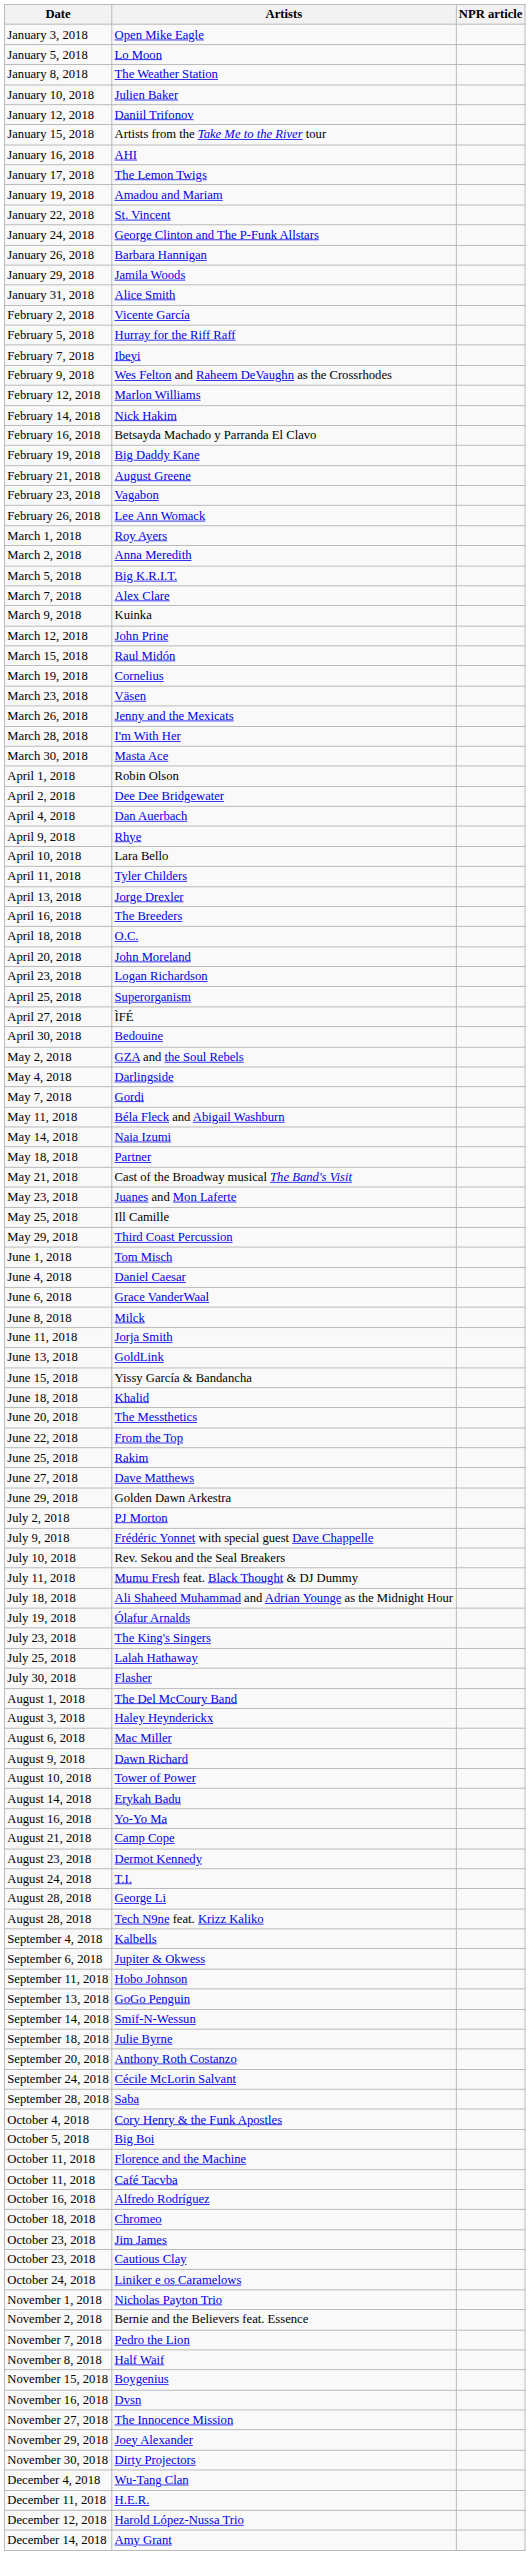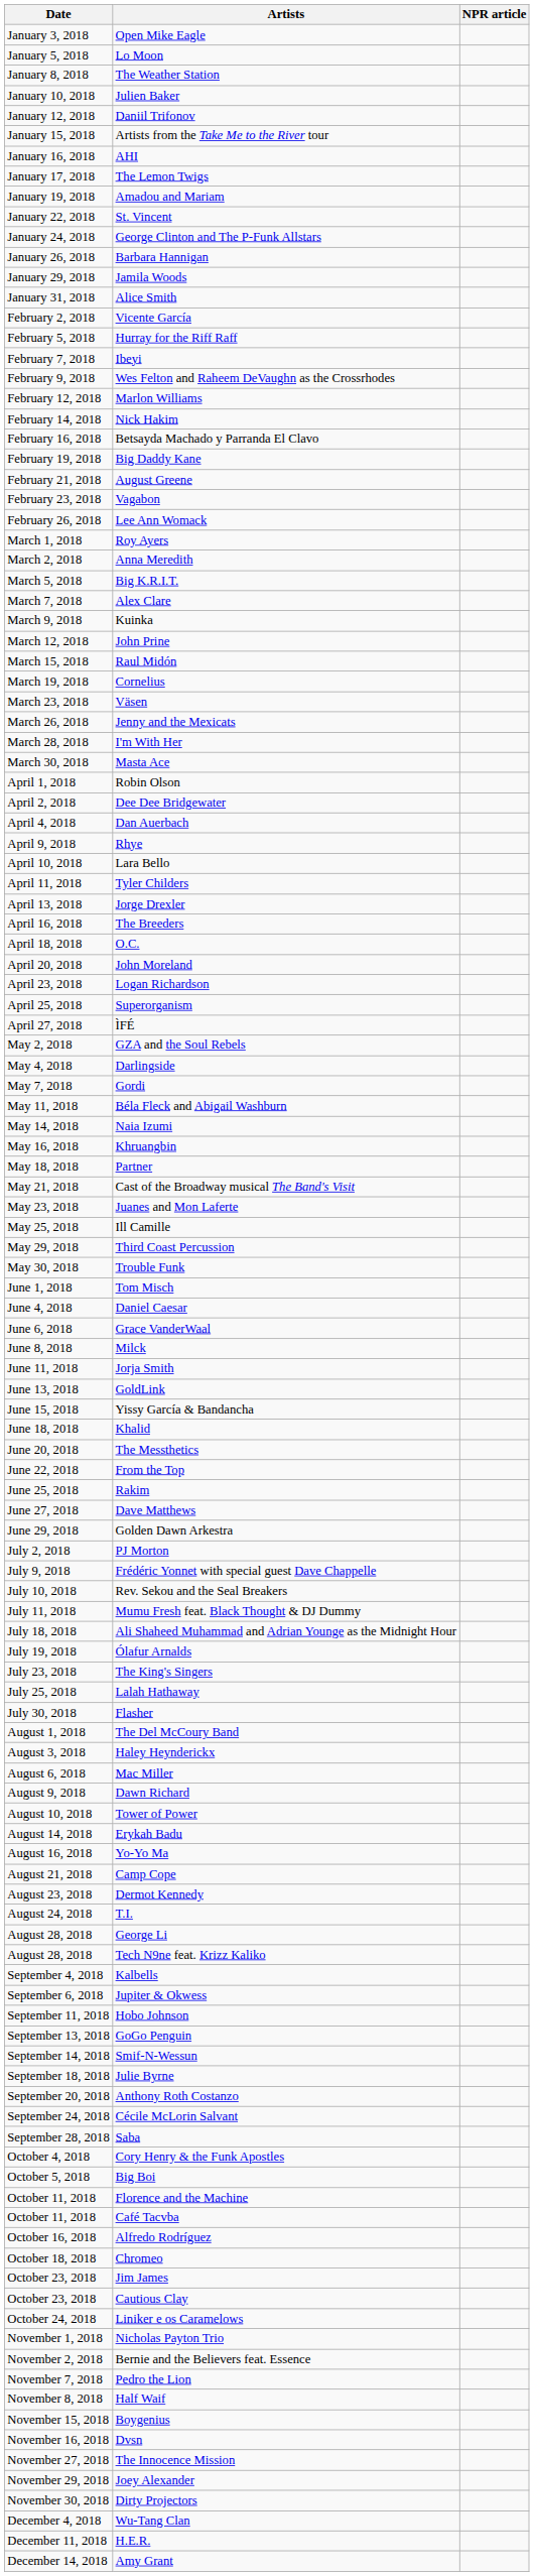- row: April 30, 2018 | Bedouine
+ row: May 16, 2018 | Khruangbin
+ row: May 30, 2018 | Trouble Funk
- row: December 12, 2018 | Harold López-Nussa Trio
